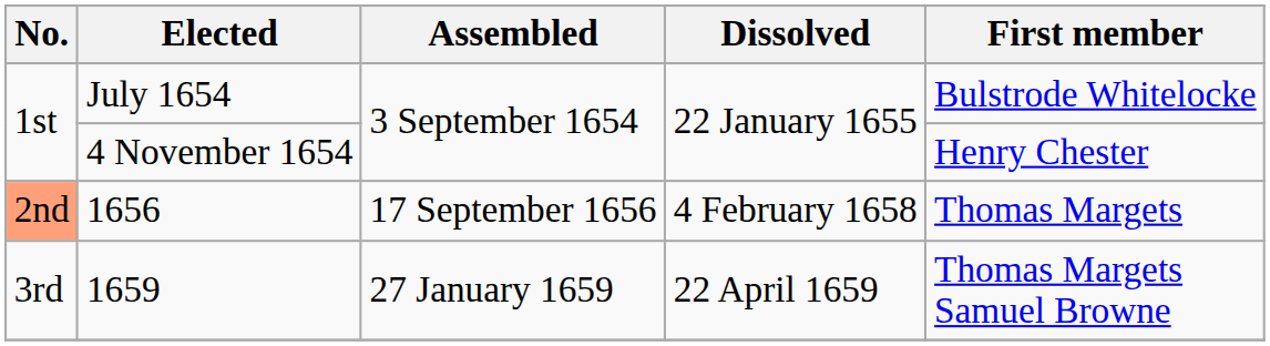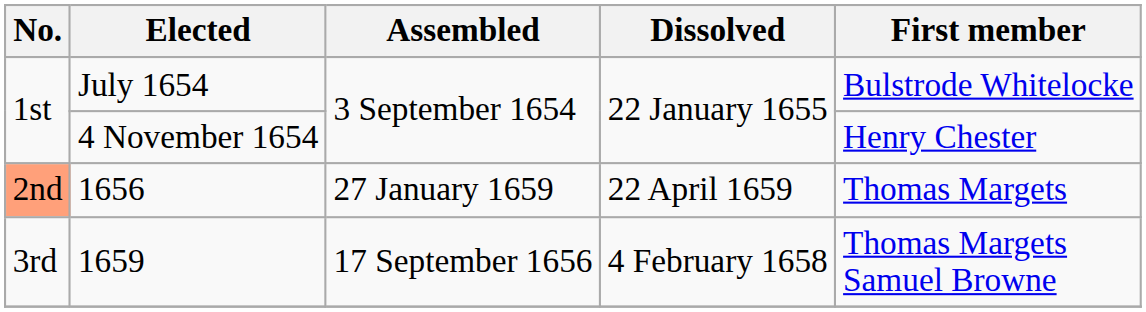1656 | Assembled: 17 September 1656 -> 27 January 1659
1656 | Dissolved: 4 February 1658 -> 22 April 1659
1659 | Assembled: 27 January 1659 -> 17 September 1656
1659 | Dissolved: 22 April 1659 -> 4 February 1658
